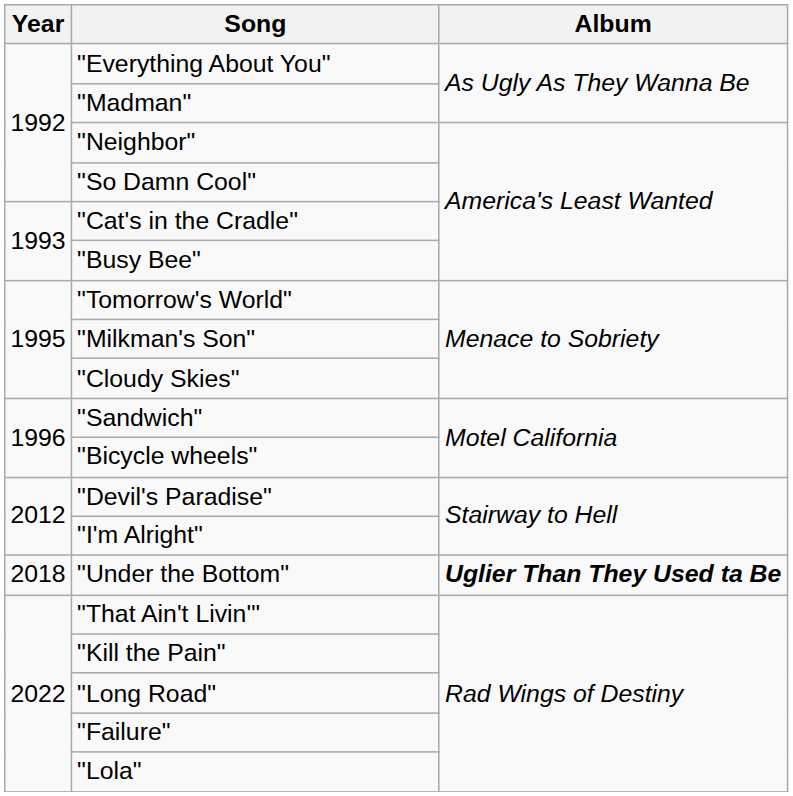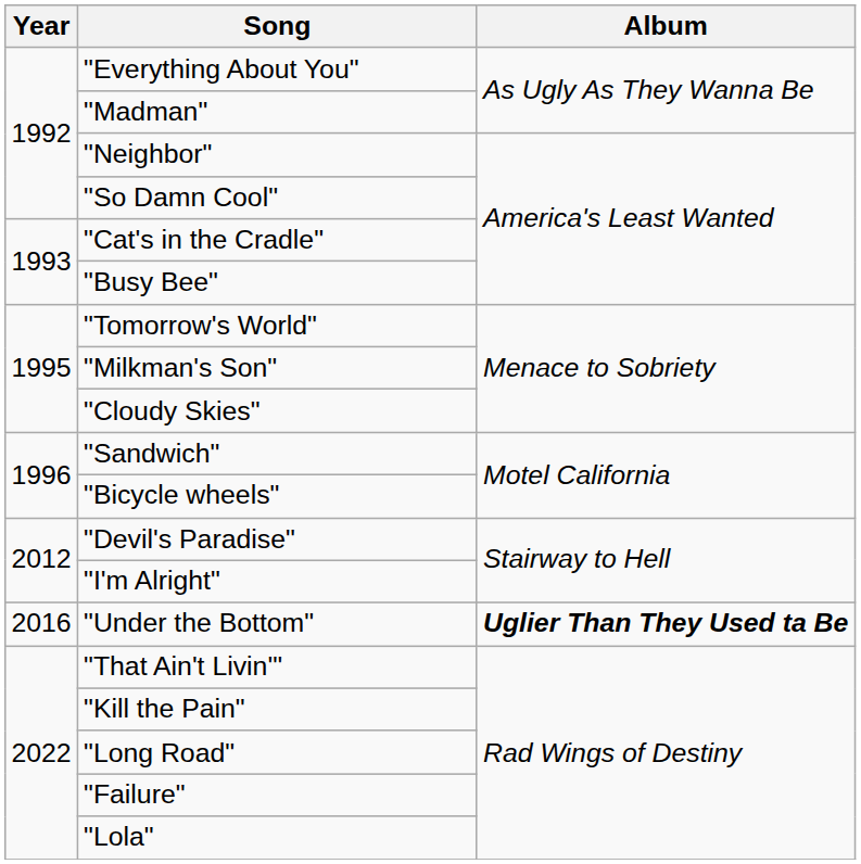"Under the Bottom" | Year: 2018 -> 2016
